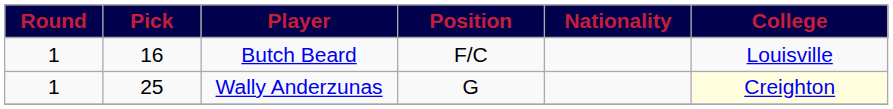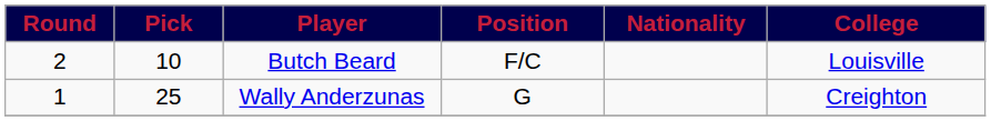Butch Beard | Round: 1 -> 2
Butch Beard | Pick: 16 -> 10
Wally Anderzunas | College: lightyellow background -> no background
